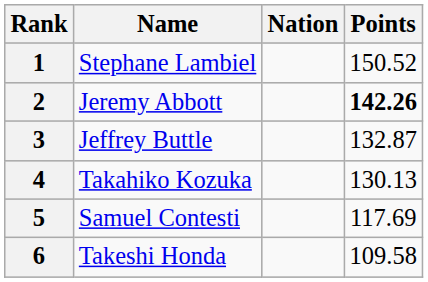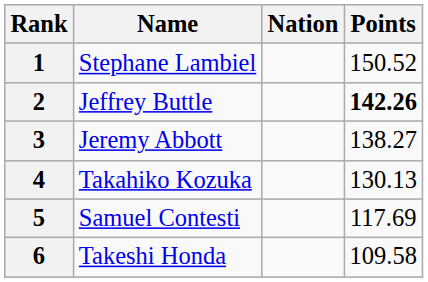2 | Name: Jeremy Abbott -> Jeffrey Buttle
3 | Name: Jeffrey Buttle -> Jeremy Abbott
3 | Points: 132.87 -> 138.27
